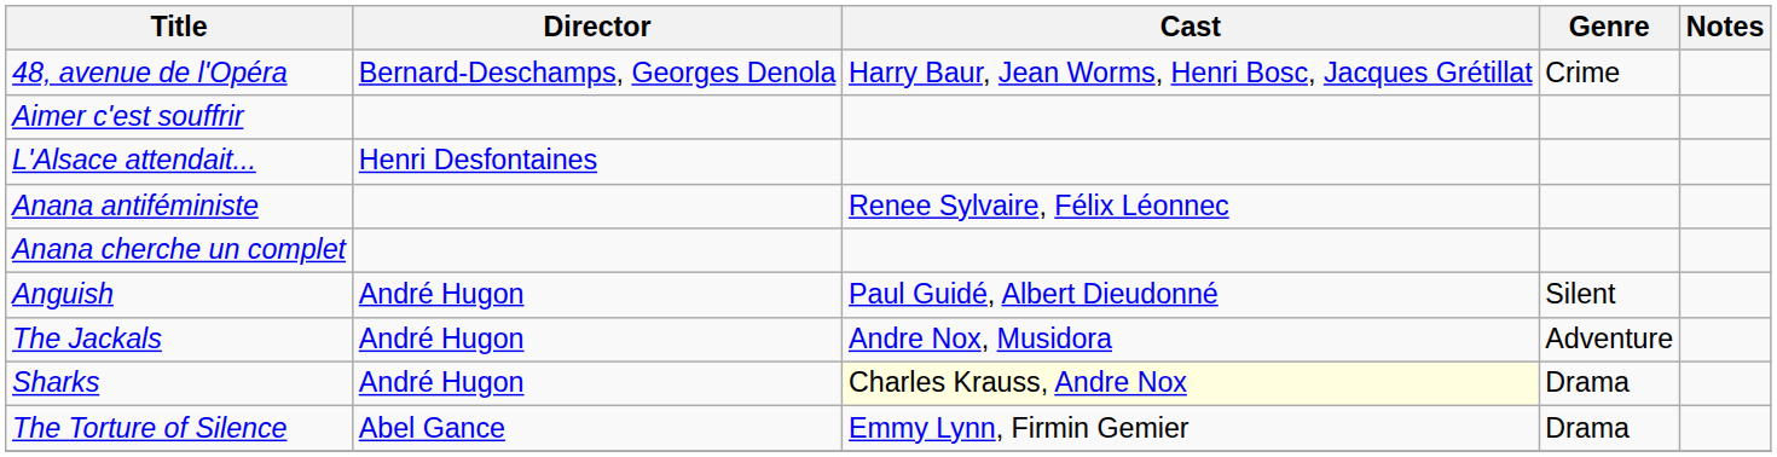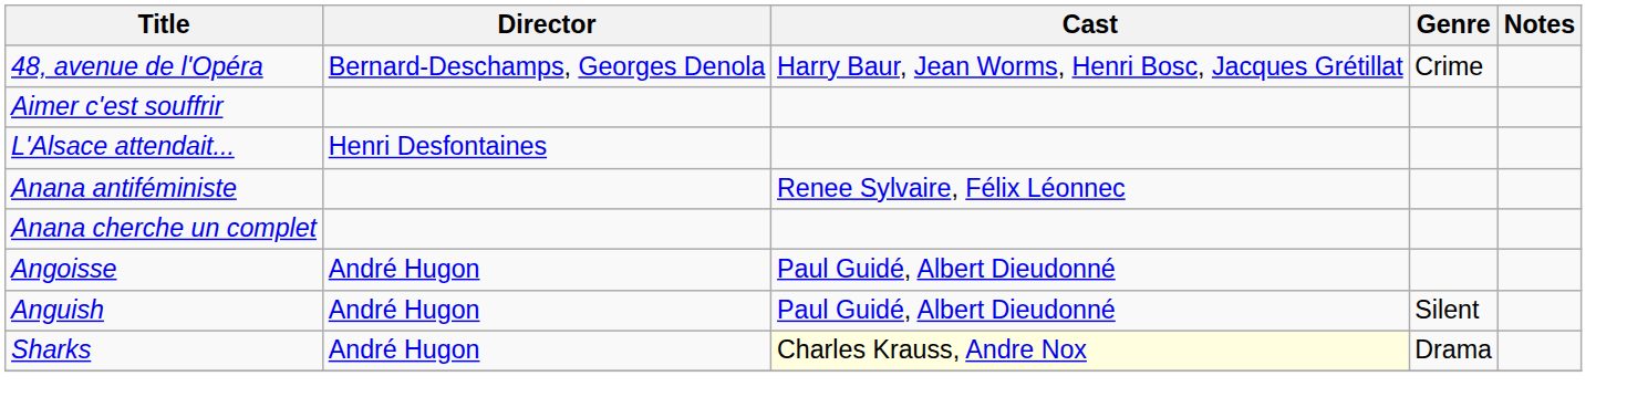+ row: Angoisse | André Hugon | Paul Guidé, Albert Dieudonné
- row: The Jackals | André Hugon | Andre Nox, Musidora | Adventure
- row: The Torture of Silence | Abel Gance | Emmy Lynn, Firmin Gemier | Drama
